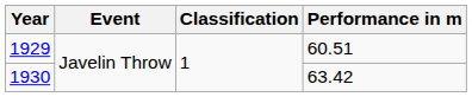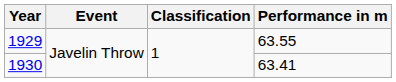1929 | Performance in m: 60.51 -> 63.55
1930 | Performance in m: 63.42 -> 63.41
